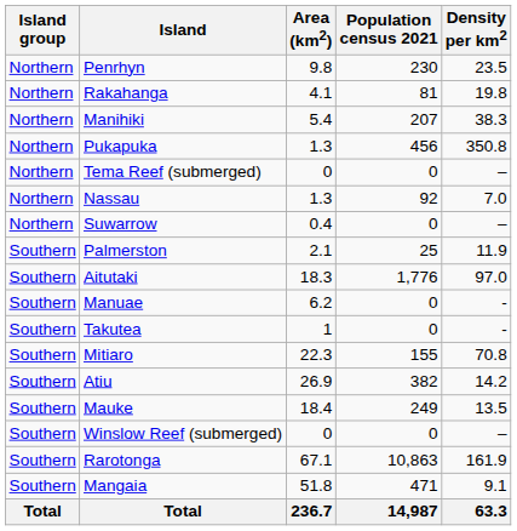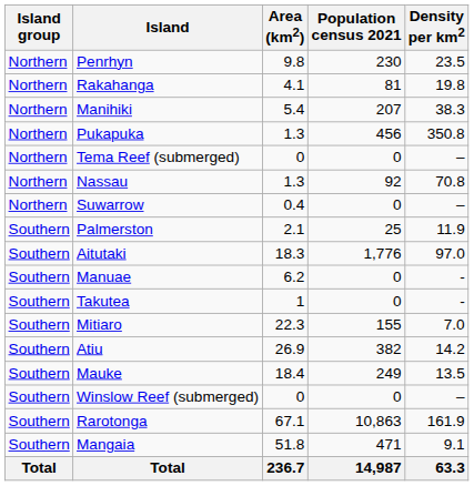Nassau | Density per km2: 7.0 -> 70.8
Mitiaro | Density per km2: 70.8 -> 7.0
